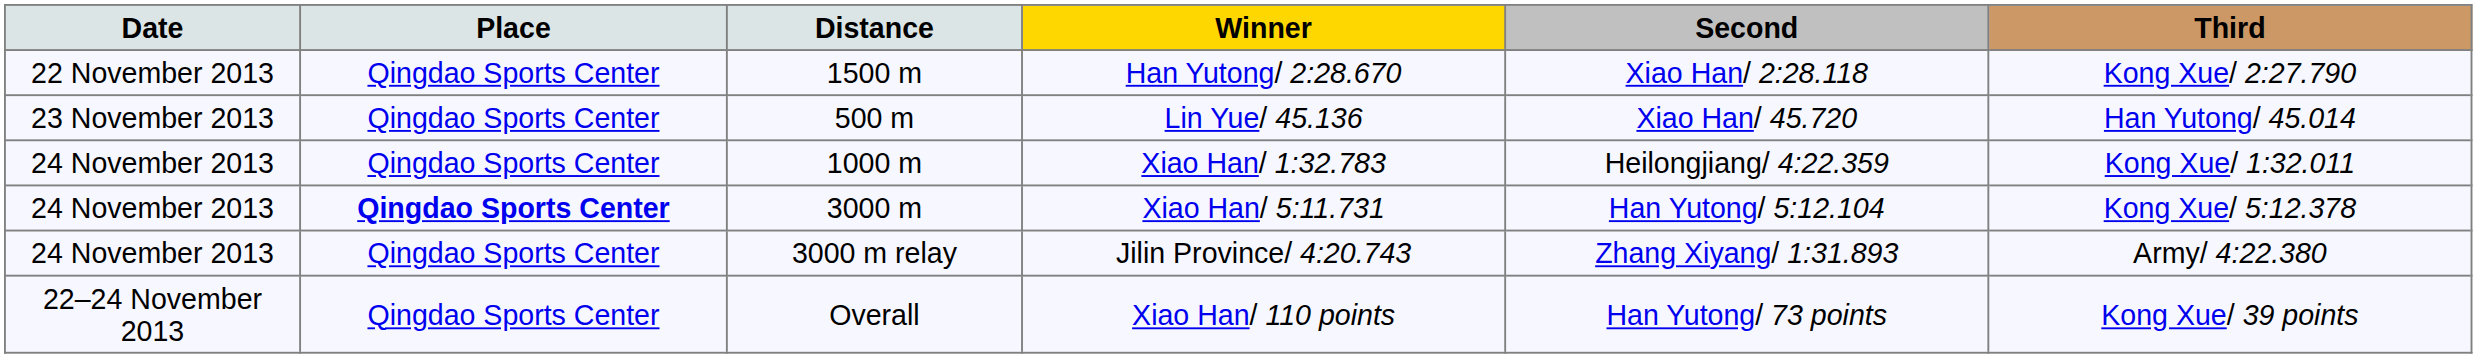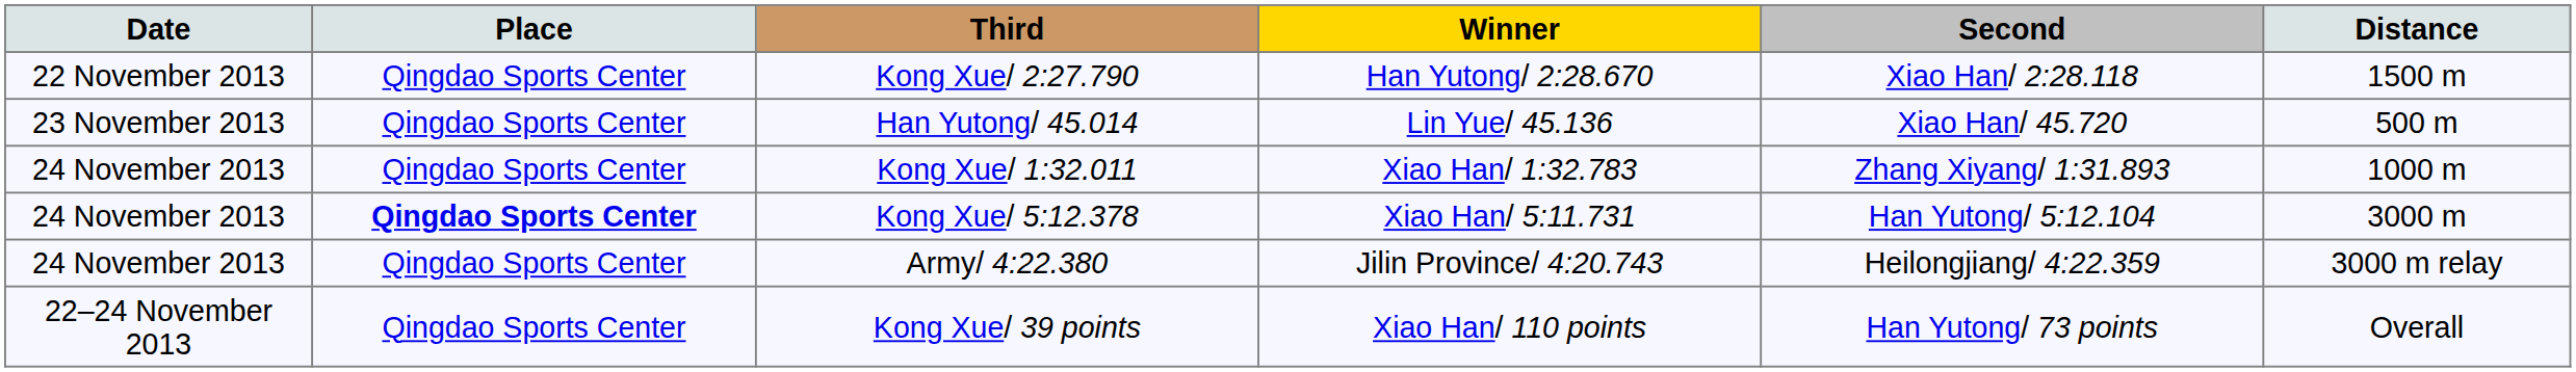columns swapped: Distance <-> Third
Xiao Han/ 1:32.783 | Second: Heilongjiang/ 4:22.359 -> Zhang Xiyang/ 1:31.893
Jilin Province/ 4:20.743 | Second: Zhang Xiyang/ 1:31.893 -> Heilongjiang/ 4:22.359
